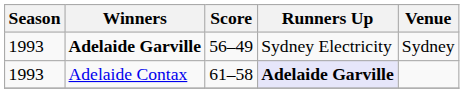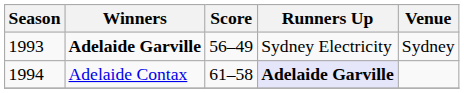Adelaide Contax | Season: 1993 -> 1994
